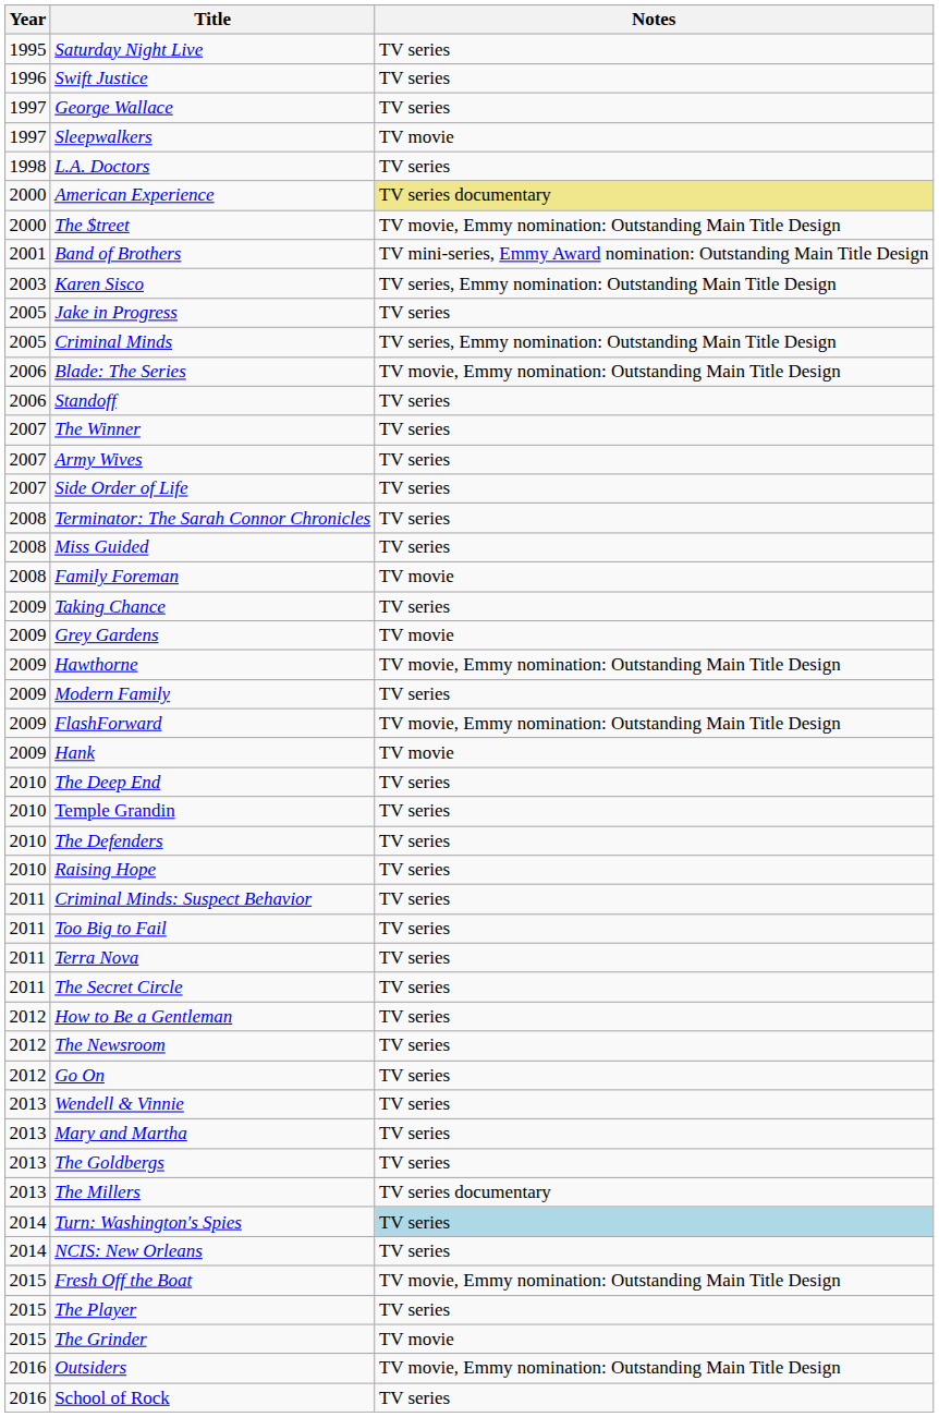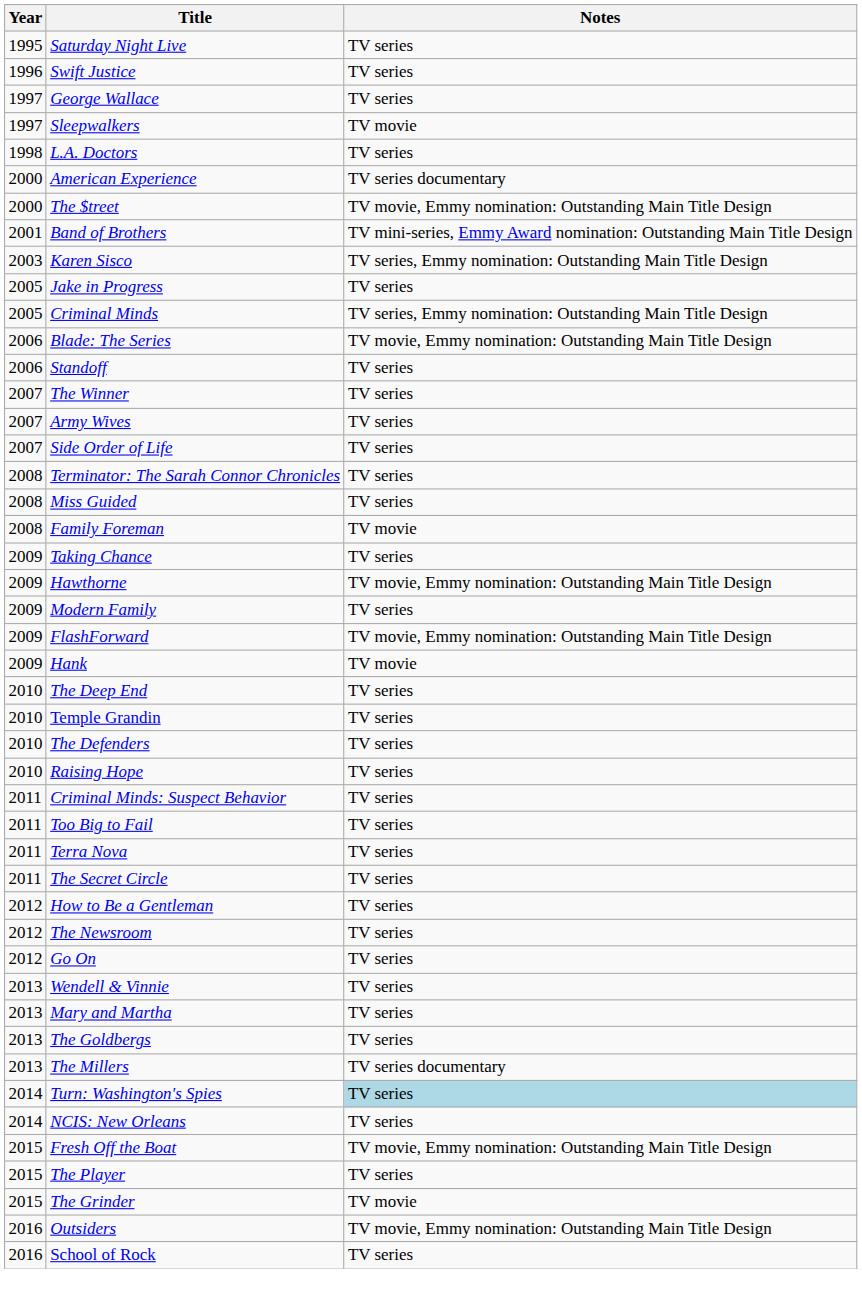American Experience | Notes: khaki background -> no background
- row: 2009 | Grey Gardens | TV movie
